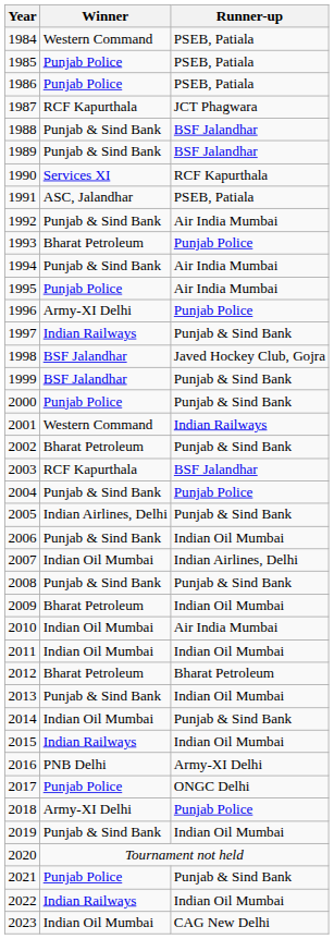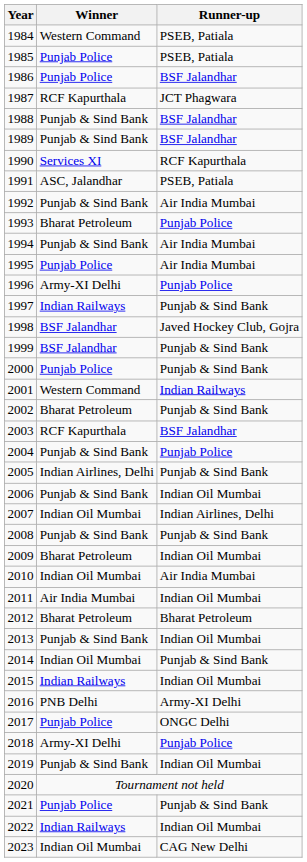1986 | Runner-up: PSEB, Patiala -> BSF Jalandhar
2011 | Winner: Indian Oil Mumbai -> Air India Mumbai
